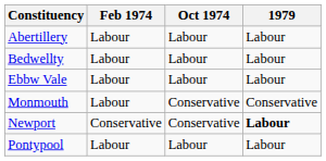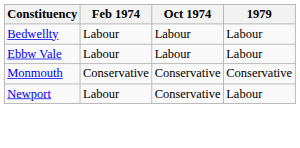- row: Abertillery | Labour | Labour | Labour
Monmouth | Feb 1974: Labour -> Conservative
Newport | Feb 1974: Conservative -> Labour
Newport | 1979: bold -> normal
- row: Pontypool | Labour | Labour | Labour
